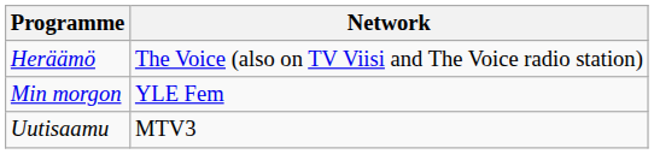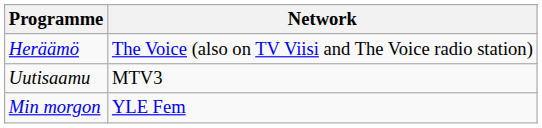rows swapped: Min morgon <-> Uutisaamu
